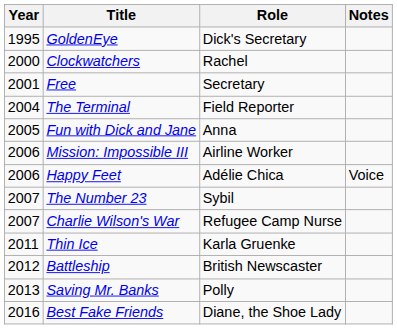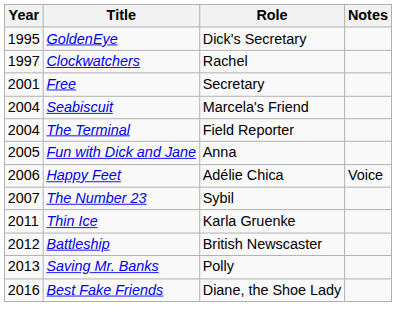Clockwatchers | Year: 2000 -> 1997
+ row: 2004 | Seabiscuit | Marcela's Friend
- row: 2006 | Mission: Impossible III | Airline Worker
- row: 2007 | Charlie Wilson's War | Refugee Camp Nurse
